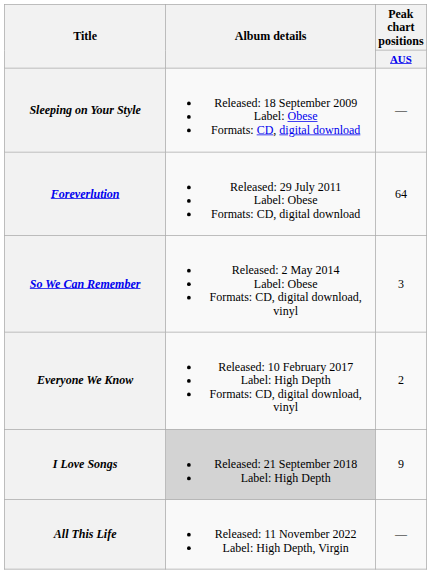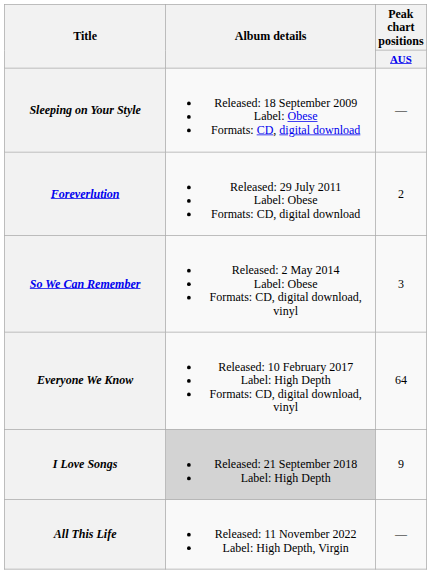Foreverlution | Peak chart positions / AUS: 64 -> 2
Everyone We Know | Peak chart positions / AUS: 2 -> 64
